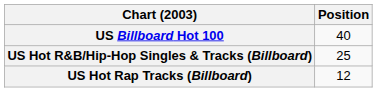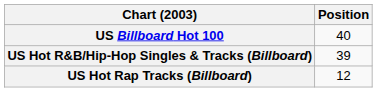US Hot R&B/Hip-Hop Singles & Tracks (Billboard) | Position: 25 -> 39
